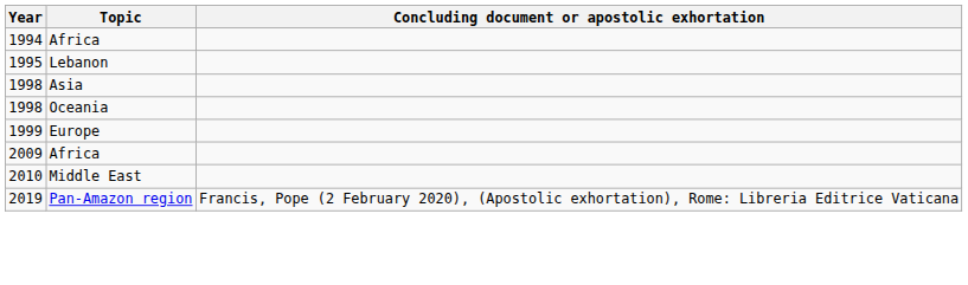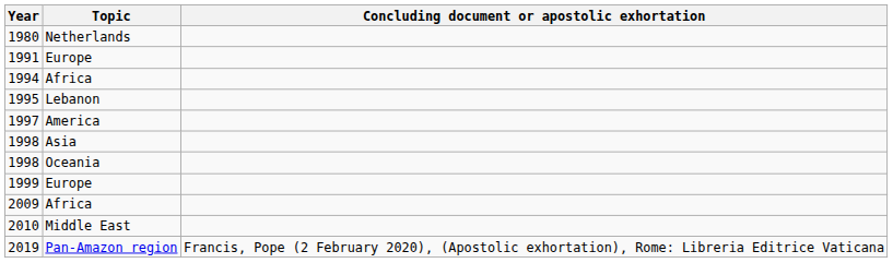+ row: 1980 | Netherlands
+ row: 1991 | Europe
+ row: 1997 | America
